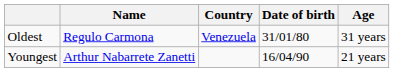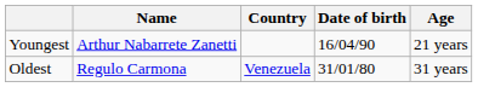rows swapped: Youngest <-> Oldest
